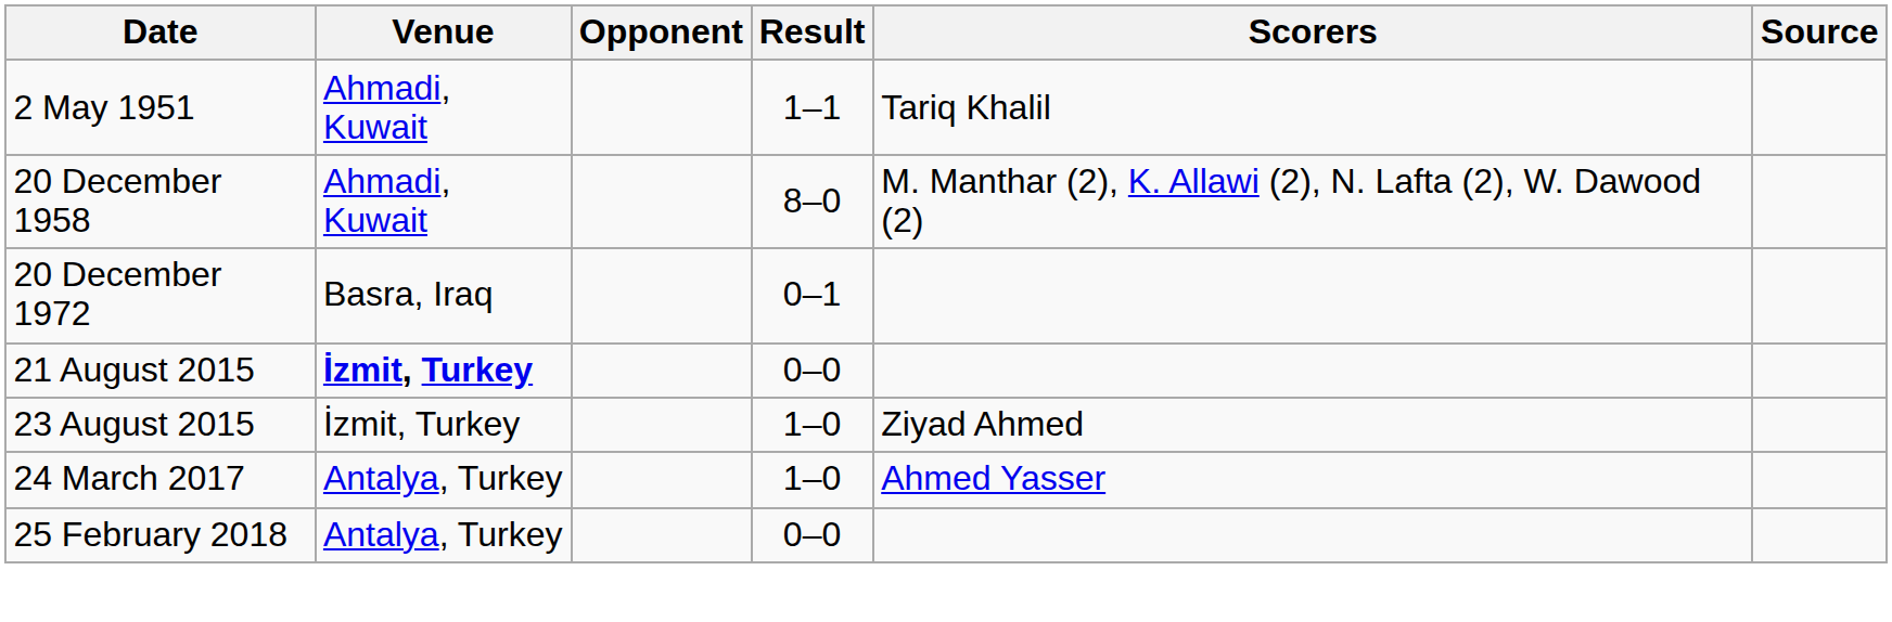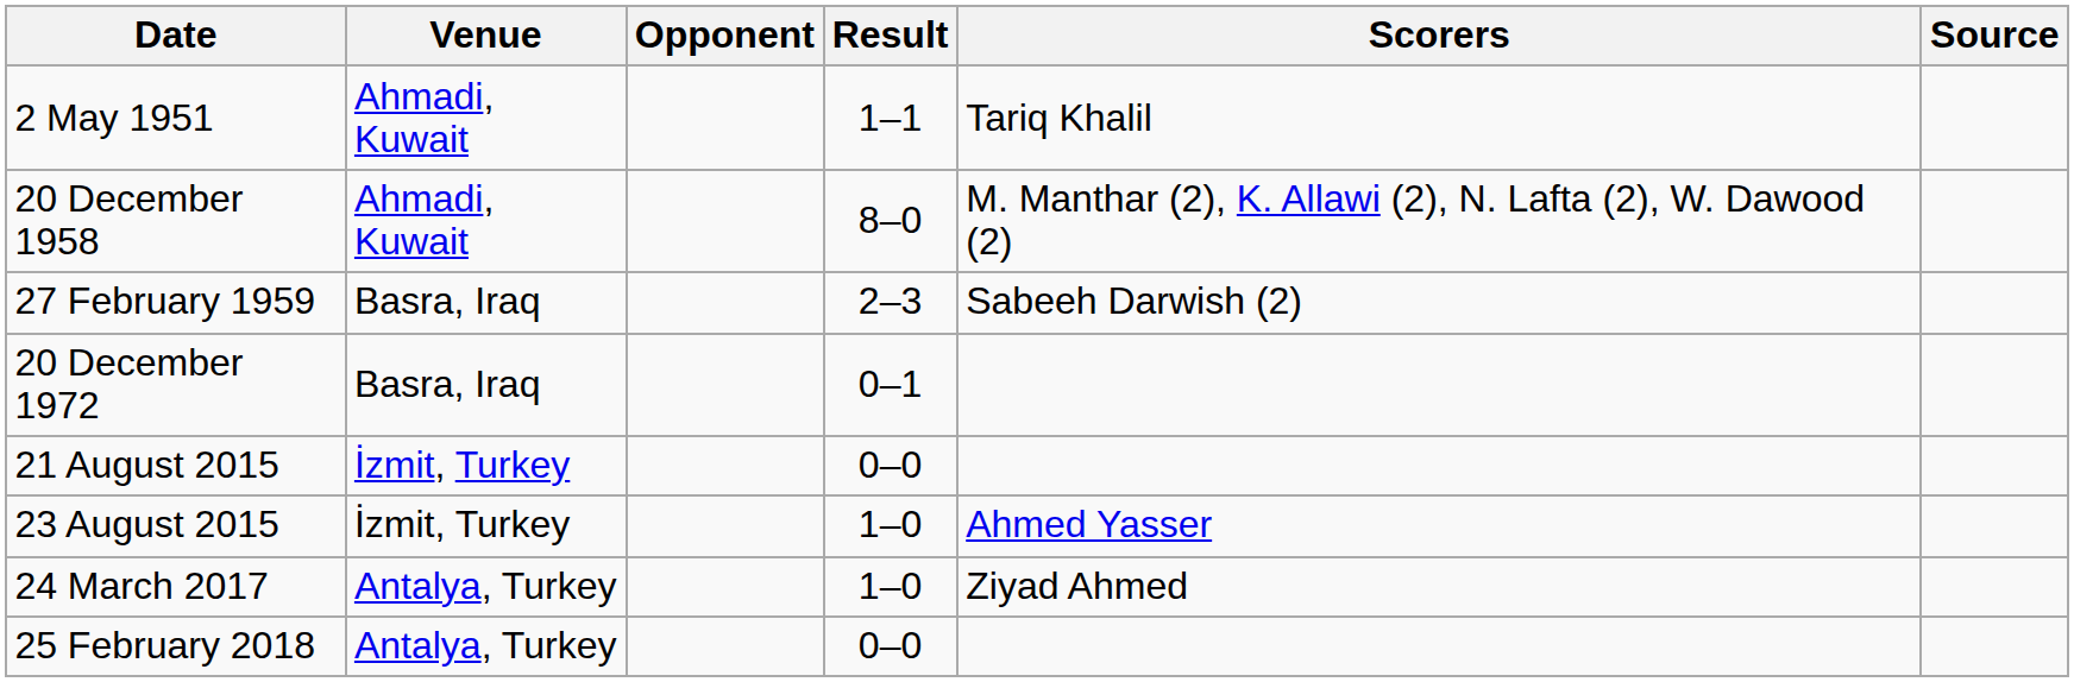+ row: 27 February 1959 | Basra, Iraq | 2–3 | Sabeeh Darwish (2)
21 August 2015 | Venue: bold -> normal
23 August 2015 | Scorers: Ziyad Ahmed -> Ahmed Yasser
24 March 2017 | Scorers: Ahmed Yasser -> Ziyad Ahmed
